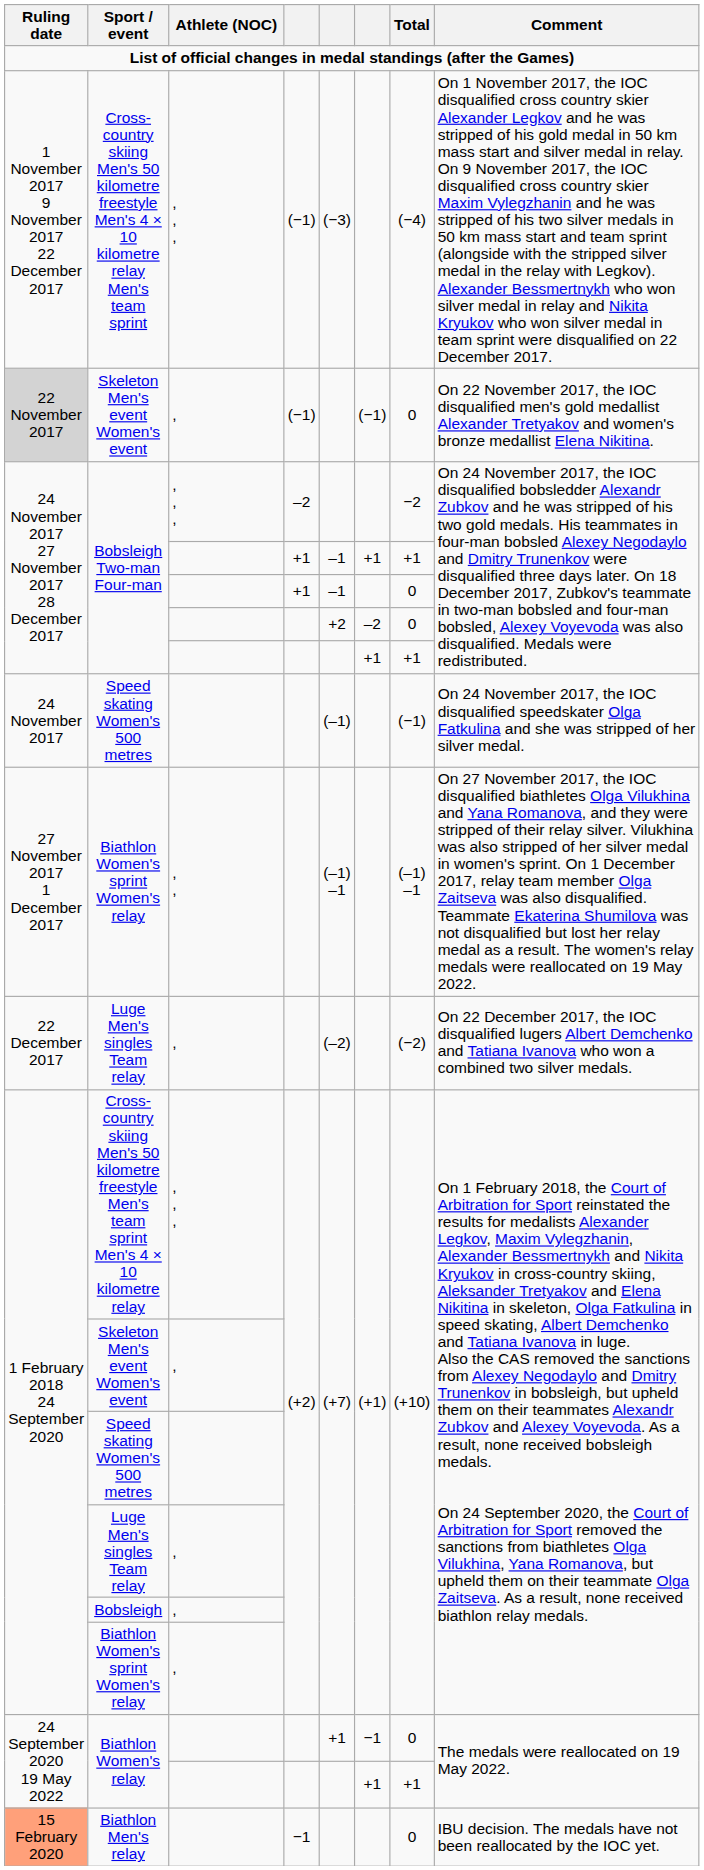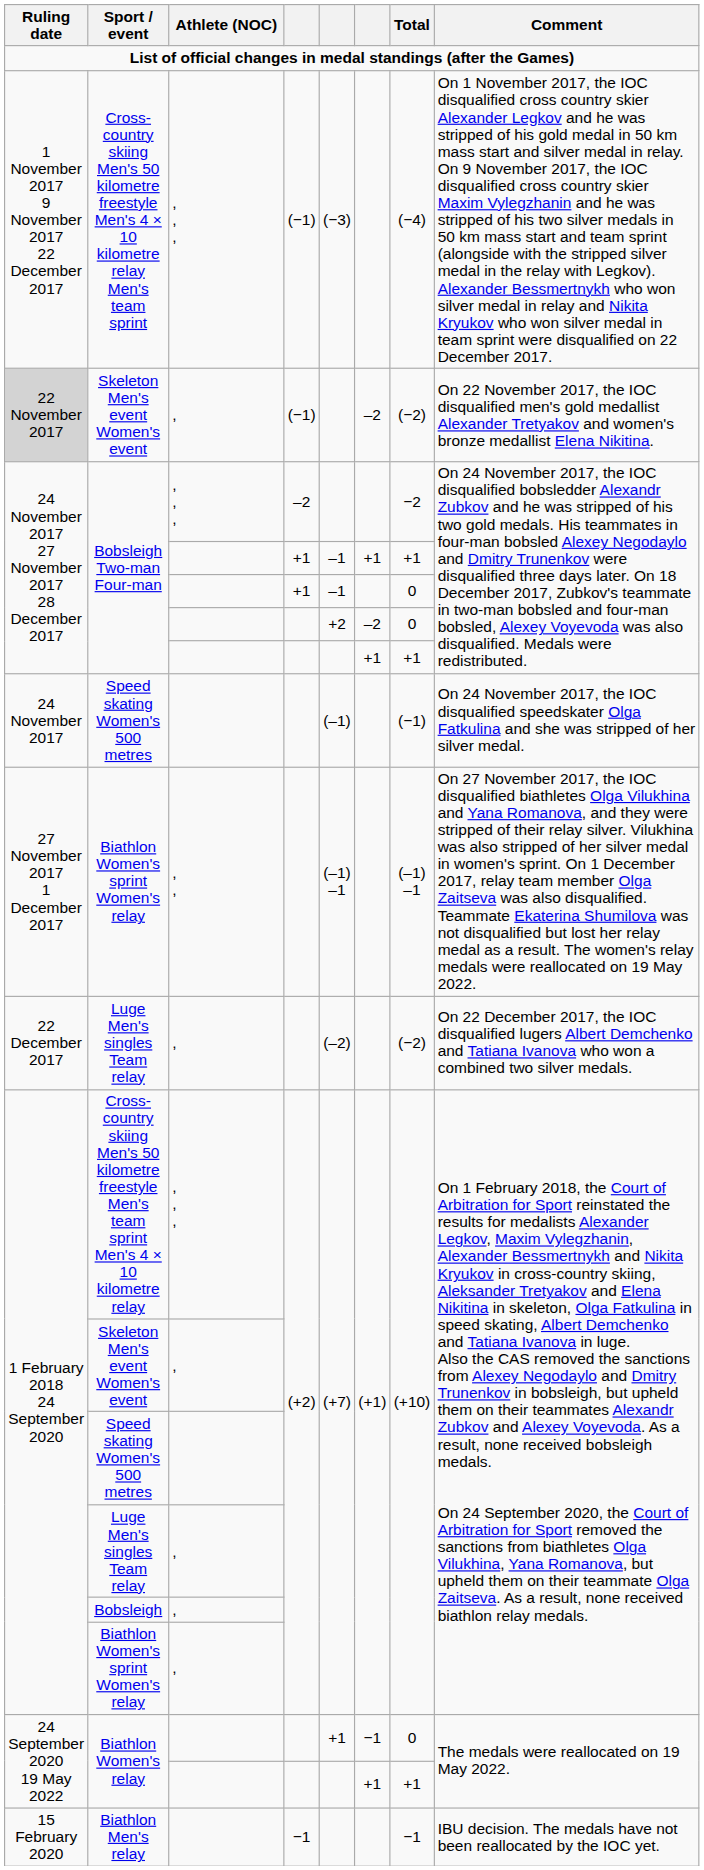Skeleton Men's event Women's event / (−1) | column 6: (−1) -> –2
Skeleton Men's event Women's event / (−1) | Total: 0 -> (−2)
Biathlon Men's relay | Ruling date: lightsalmon background -> no background
Biathlon Men's relay | Total: 0 -> −1
